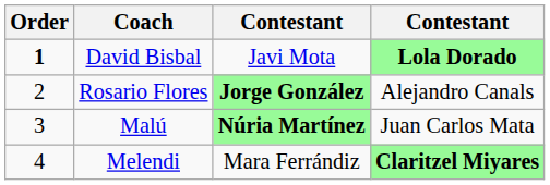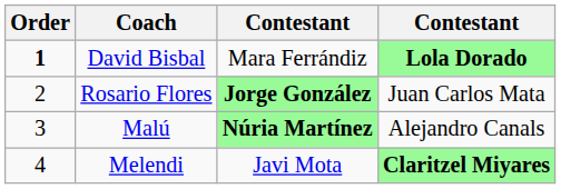David Bisbal | column 3: Javi Mota -> Mara Ferrándiz
Rosario Flores | column 4: Alejandro Canals -> Juan Carlos Mata
Malú | column 4: Juan Carlos Mata -> Alejandro Canals
Melendi | column 3: Mara Ferrándiz -> Javi Mota
